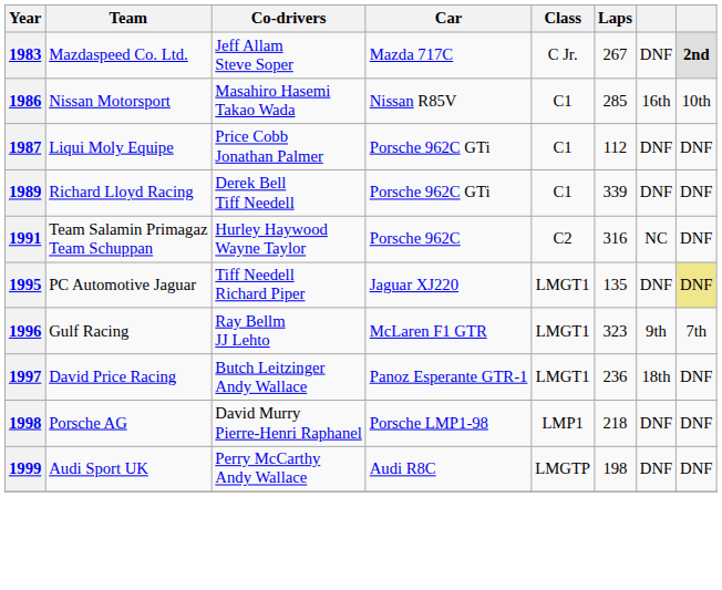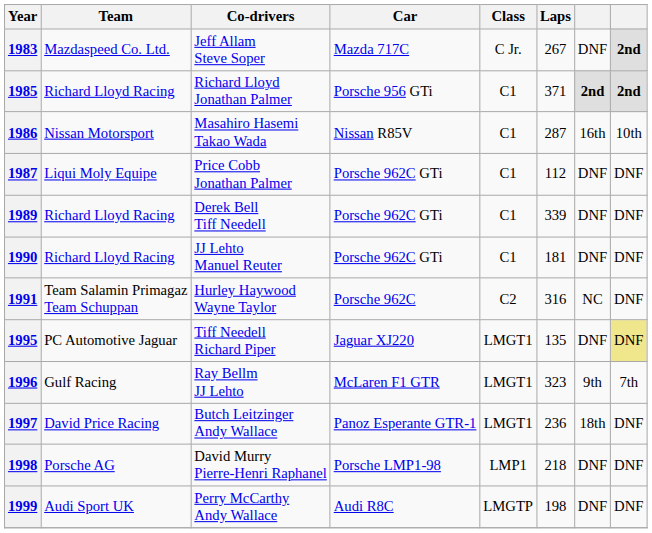+ row: 1985 | Richard Lloyd Racing | Richard Lloyd Jonathan Palmer | Porsche 956 GTi | C1 | 371 | 2nd | 2nd
1986 | Laps: 285 -> 287
+ row: 1990 | Richard Lloyd Racing | JJ Lehto Manuel Reuter | Porsche 962C GTi | C1 | 181 | DNF | DNF
